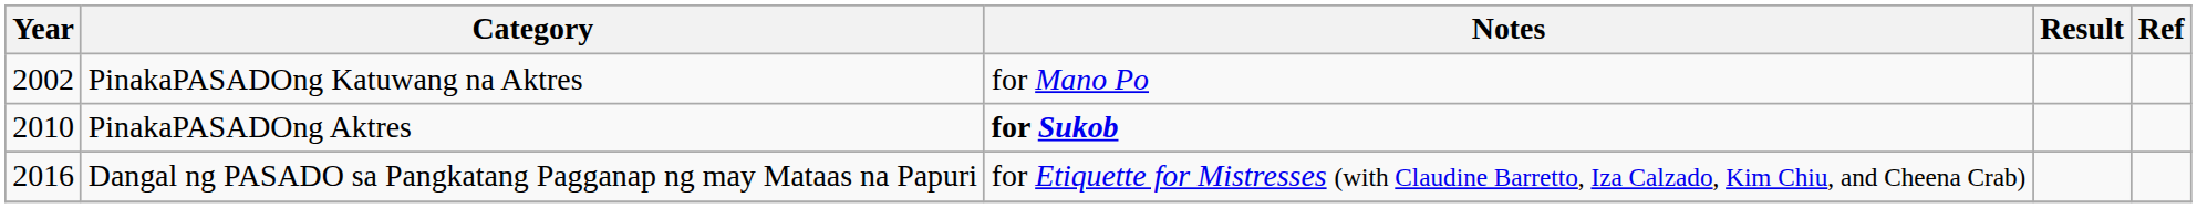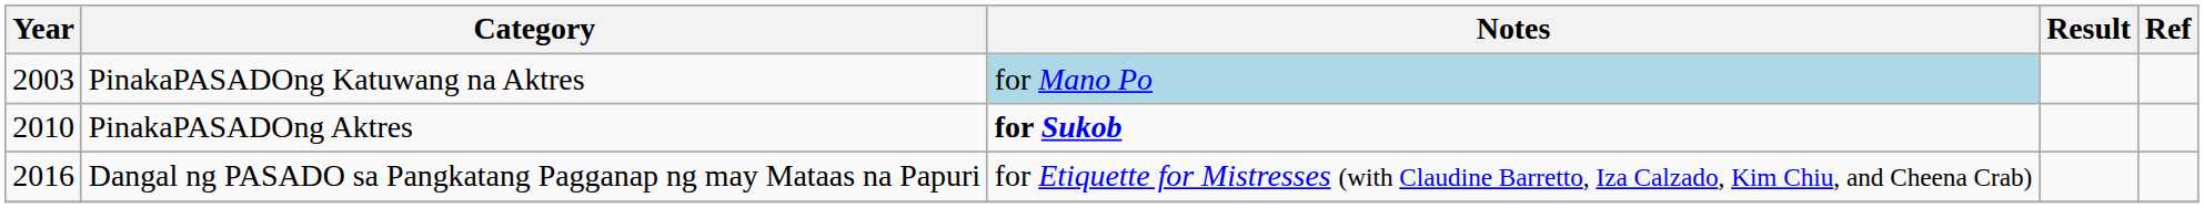PinakaPASADOng Katuwang na Aktres | Year: 2002 -> 2003
PinakaPASADOng Katuwang na Aktres | Notes: no background -> lightblue background
